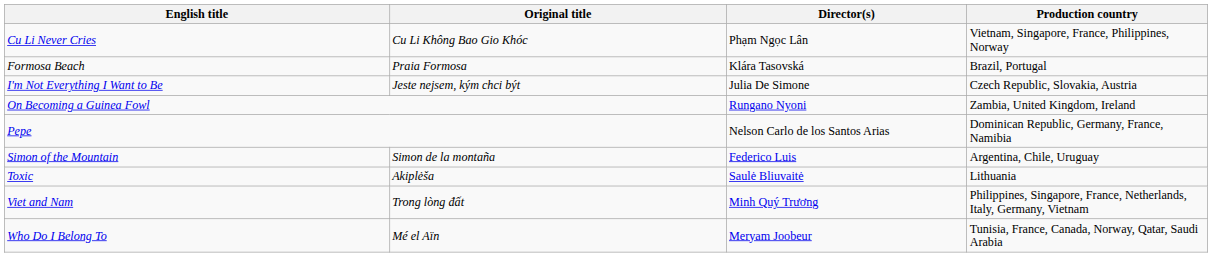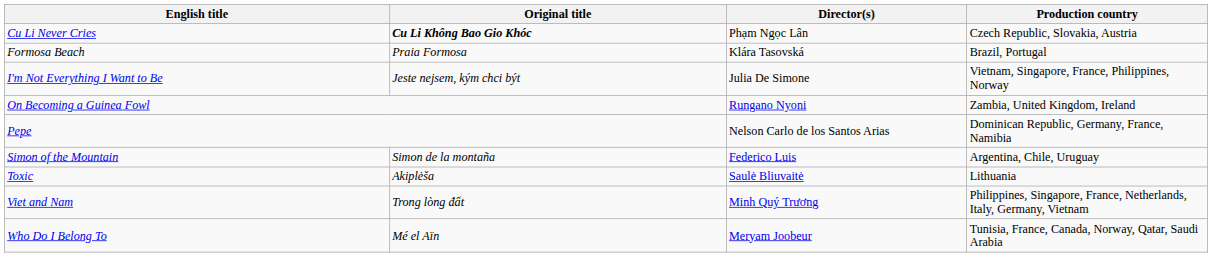Cu Li Never Cries | Original title: normal -> bold
Cu Li Never Cries | Production country: Vietnam, Singapore, France, Philippines, Norway -> Czech Republic, Slovakia, Austria
I'm Not Everything I Want to Be | Production country: Czech Republic, Slovakia, Austria -> Vietnam, Singapore, France, Philippines, Norway
